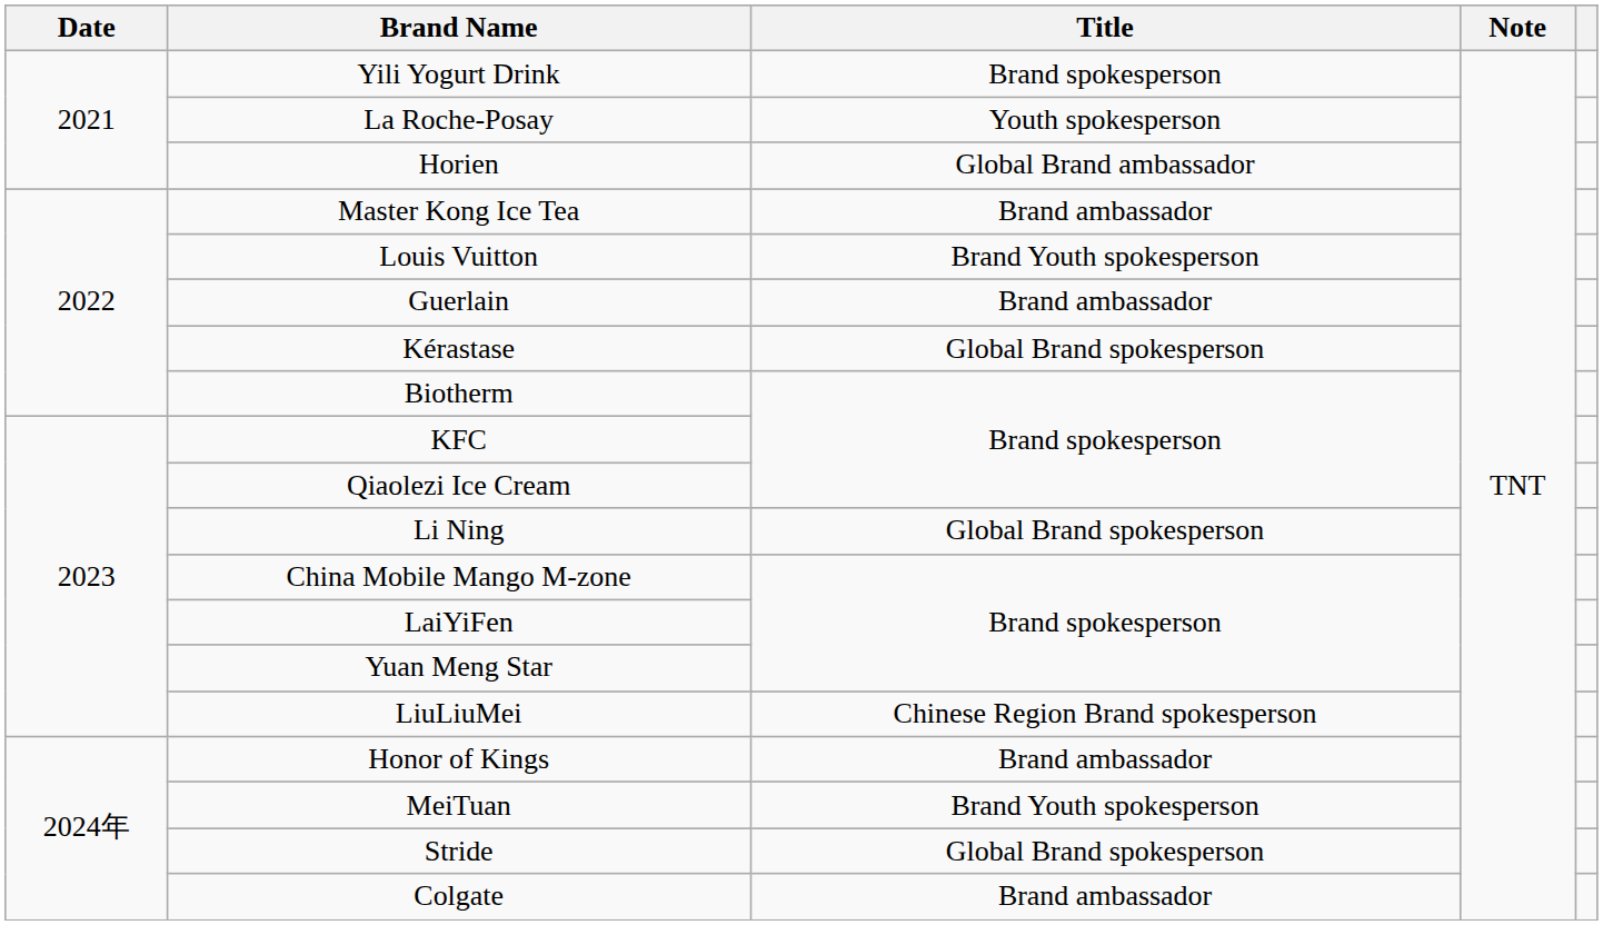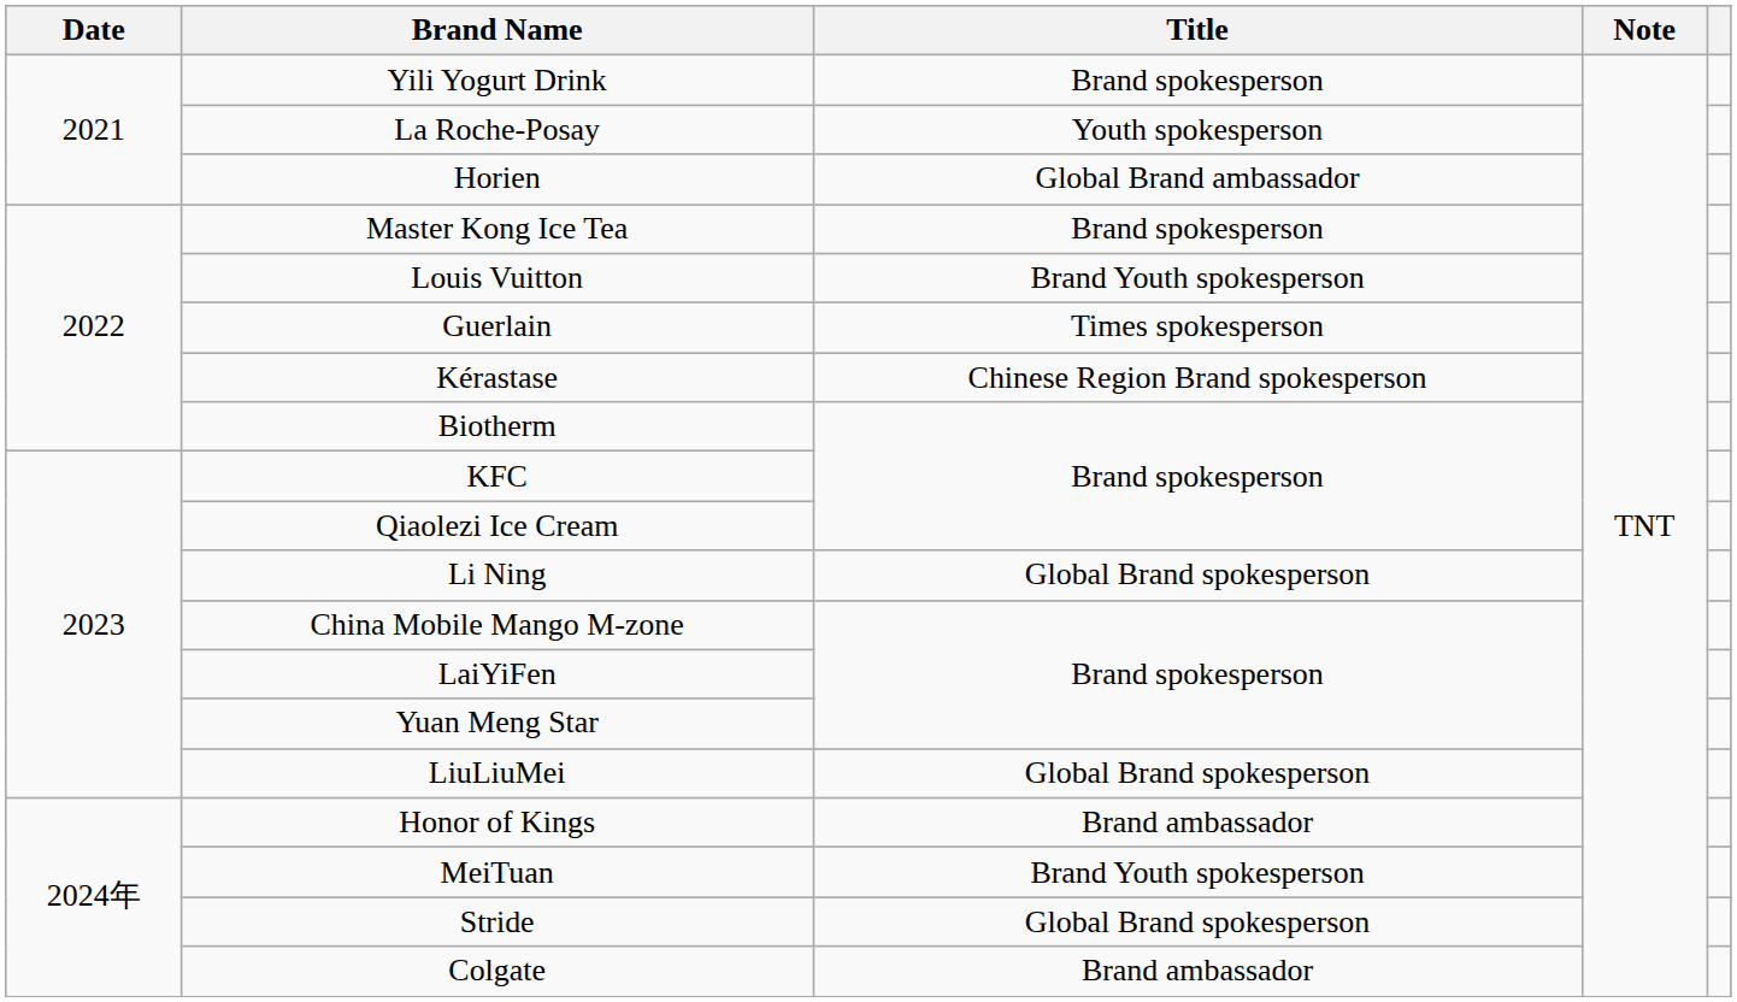Master Kong Ice Tea | Title: Brand ambassador -> Brand spokesperson
Guerlain | Title: Brand ambassador -> Times spokesperson
Kérastase | Title: Global Brand spokesperson -> Chinese Region Brand spokesperson
LiuLiuMei | Title: Chinese Region Brand spokesperson -> Global Brand spokesperson
